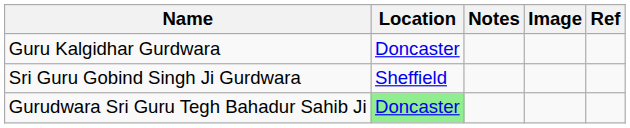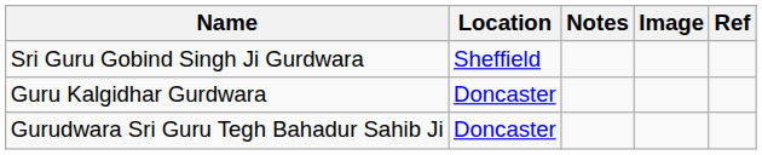rows swapped: Sri Guru Gobind Singh Ji Gurdwara <-> Guru Kalgidhar Gurdwara
Gurudwara Sri Guru Tegh Bahadur Sahib Ji | Location: lightgreen background -> no background
